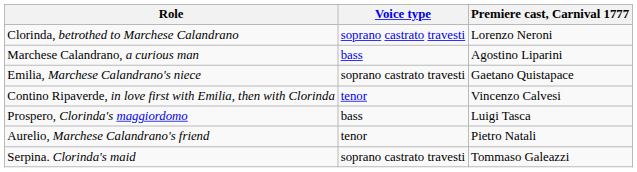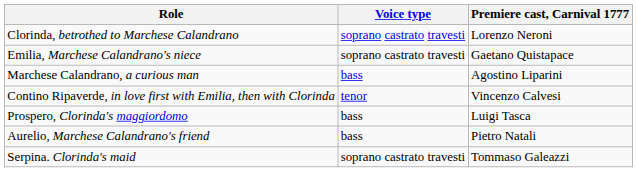rows swapped: Marchese Calandrano, a curious man <-> Emilia, Marchese Calandrano's niece
Aurelio, Marchese Calandrano's friend | Voice type: tenor -> bass
